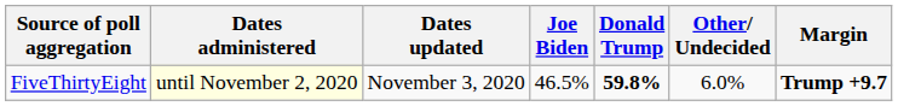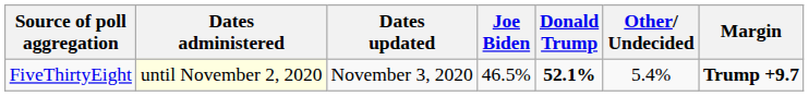FiveThirtyEight | Donald Trump: 59.8% -> 52.1%
FiveThirtyEight | Other/ Undecided: 6.0% -> 5.4%
